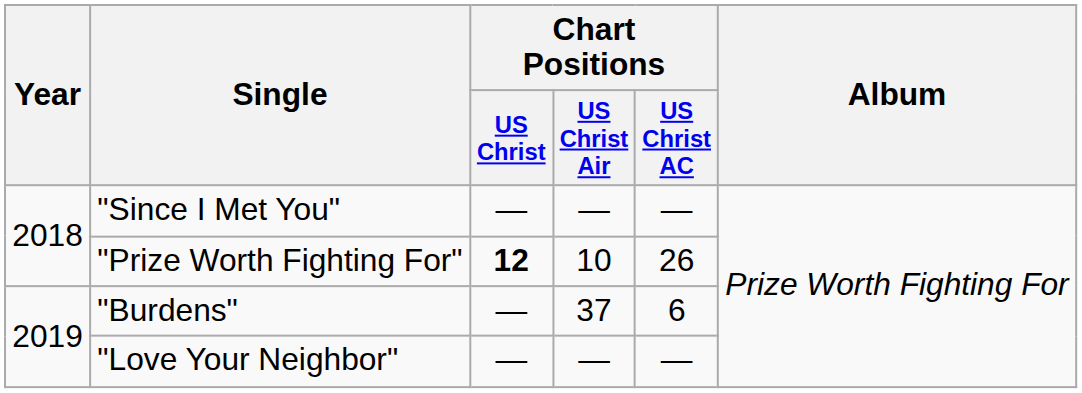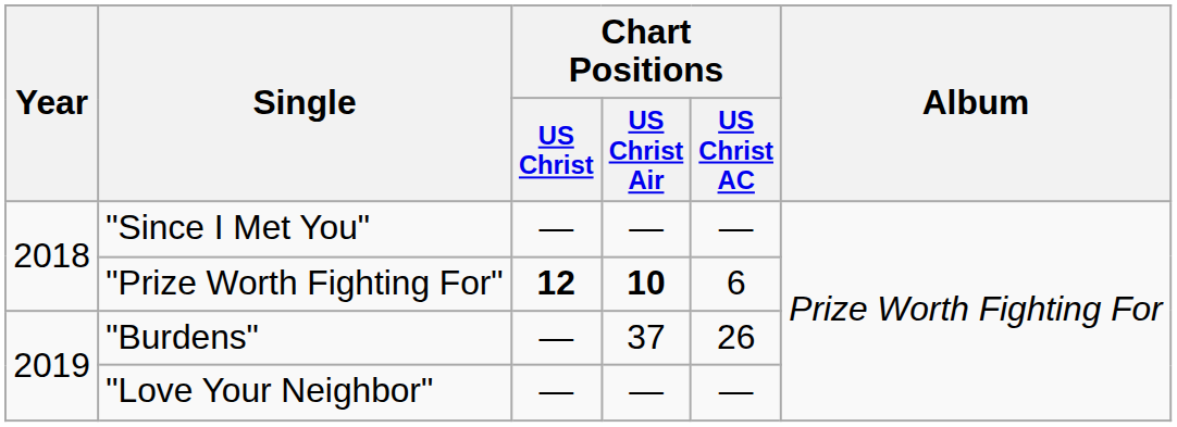"Prize Worth Fighting For" | Chart Positions / US Christ Air: normal -> bold
"Prize Worth Fighting For" | Chart Positions / US Christ AC: 26 -> 6
"Burdens" | Chart Positions / US Christ AC: 6 -> 26
